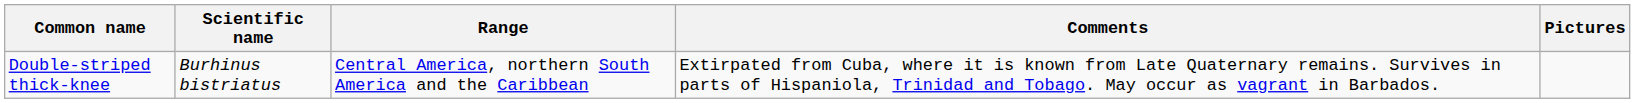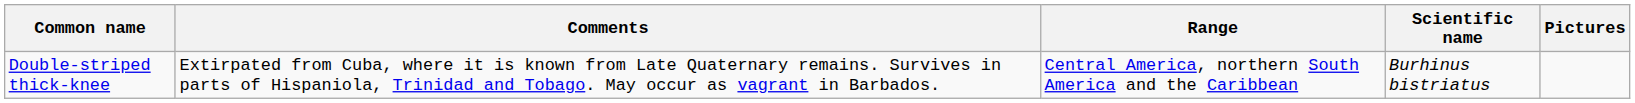columns swapped: Scientific name <-> Comments
